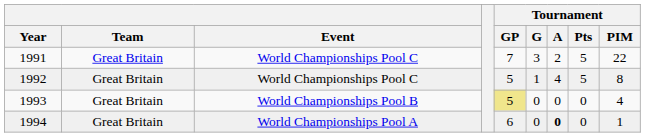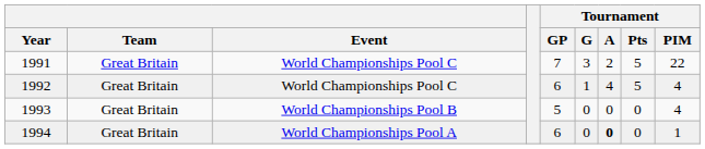1992 | Tournament / GP: 5 -> 6
1992 | Tournament / PIM: 8 -> 4
1993 | Tournament / GP: khaki background -> no background
